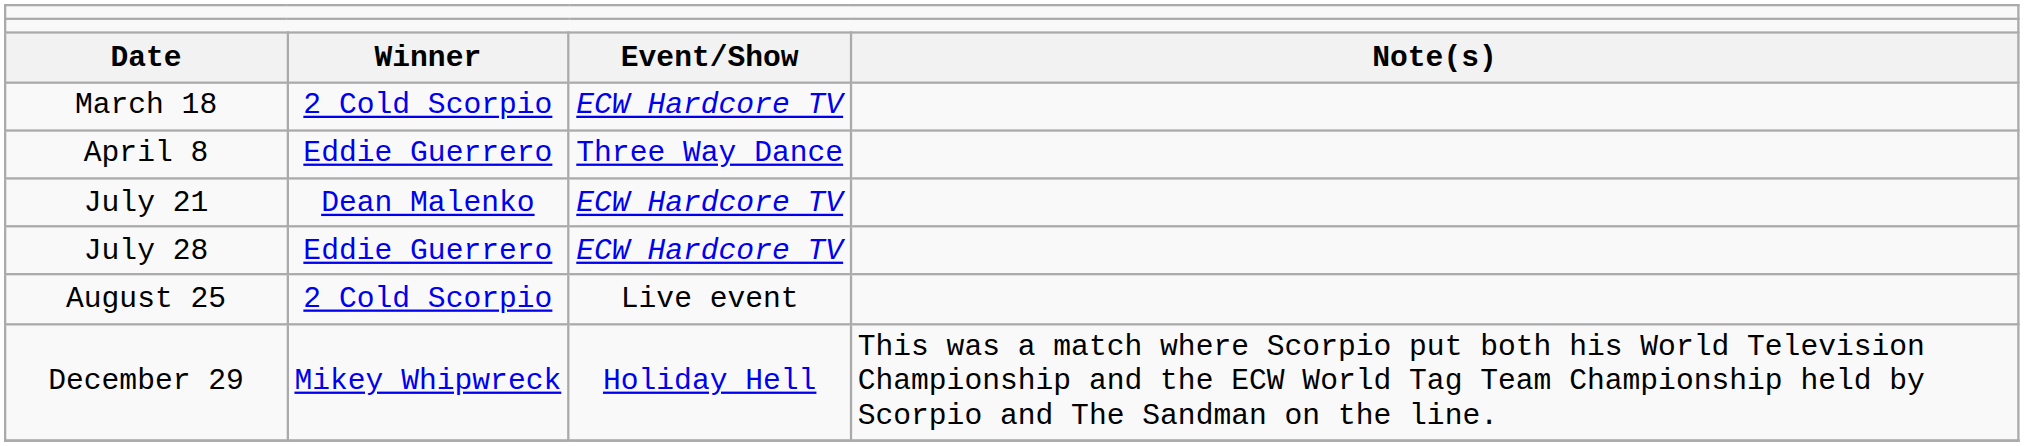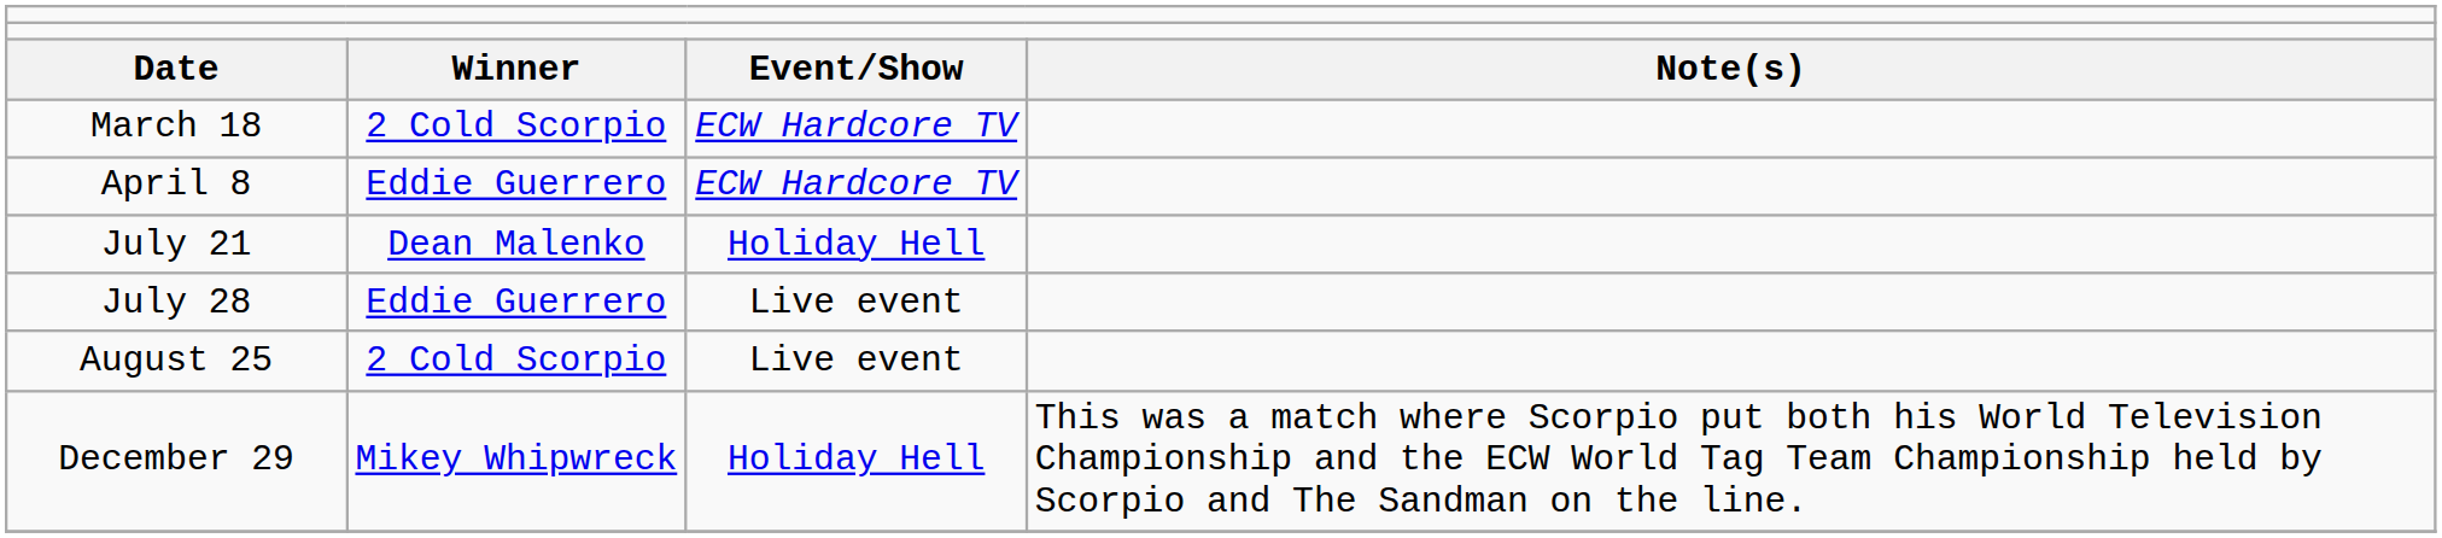April 8 | column 3: Three Way Dance -> ECW Hardcore TV
July 21 | column 3: ECW Hardcore TV -> Holiday Hell
July 28 | column 3: ECW Hardcore TV -> Live event
